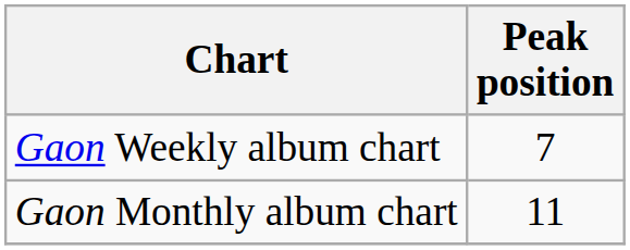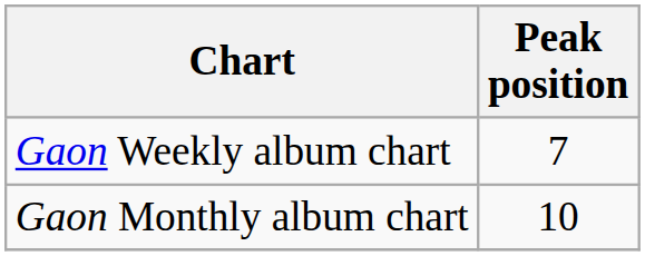Gaon Monthly album chart | Peak position: 11 -> 10
